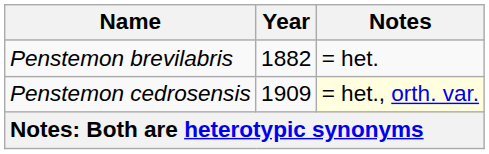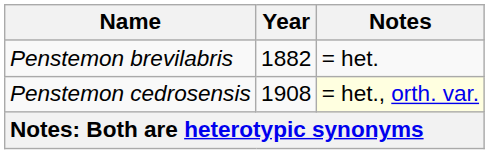Penstemon cedrosensis | Year: 1909 -> 1908
